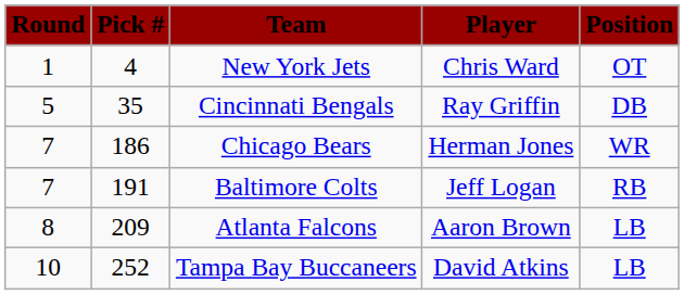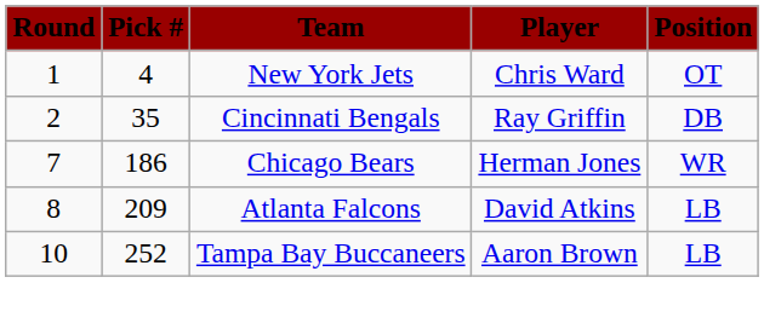Cincinnati Bengals | Round: 5 -> 2
- row: 7 | 191 | Baltimore Colts | Jeff Logan | RB
Atlanta Falcons | Player: Aaron Brown -> David Atkins
Tampa Bay Buccaneers | Player: David Atkins -> Aaron Brown
